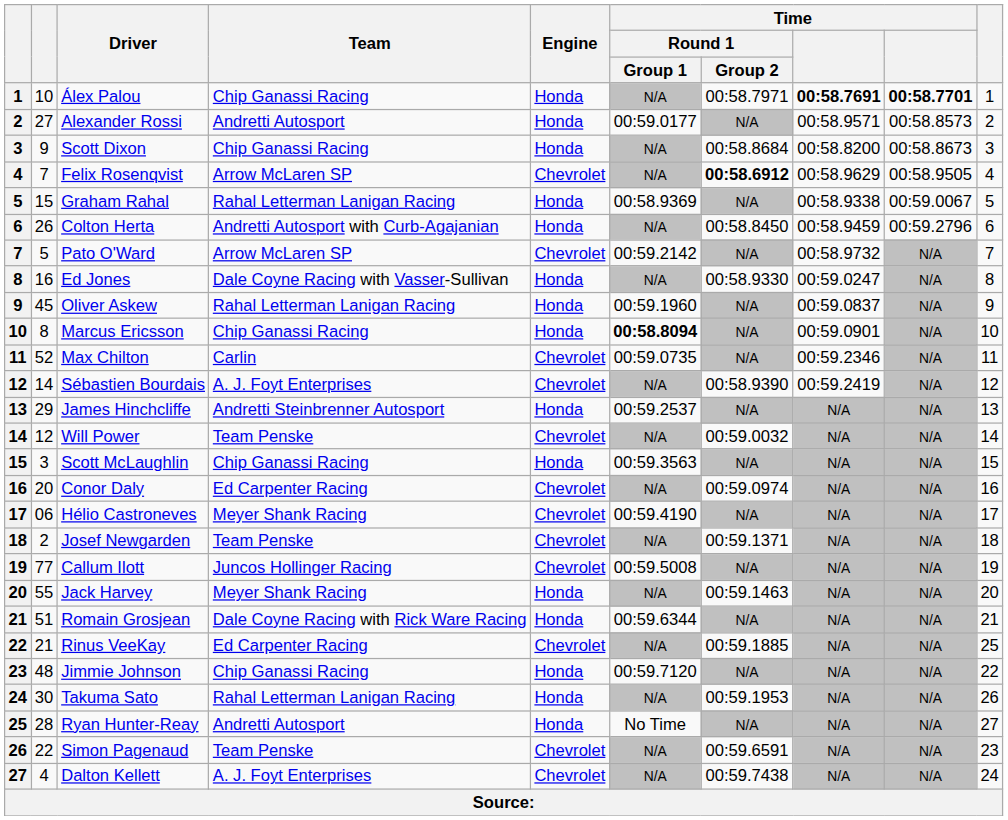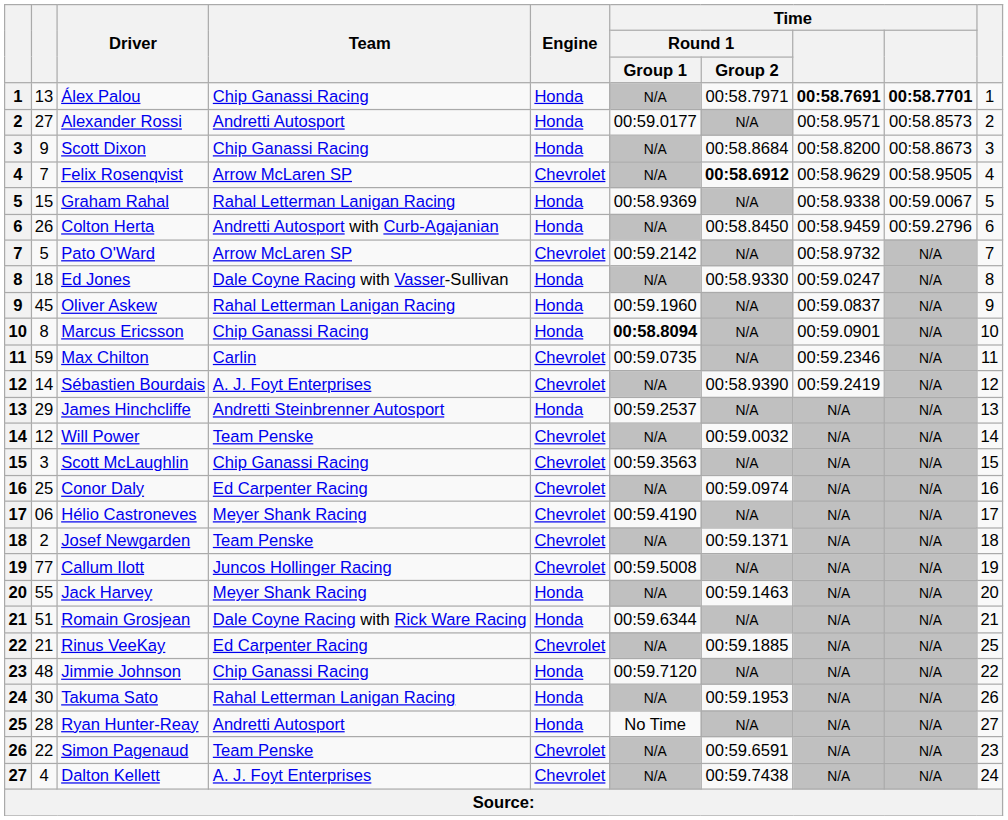Álex Palou | column 2: 10 -> 13
Ed Jones | column 2: 16 -> 18
Max Chilton | column 2: 52 -> 59
Scott McLaughlin | Engine: Honda -> Chevrolet
Conor Daly | column 2: 20 -> 25
